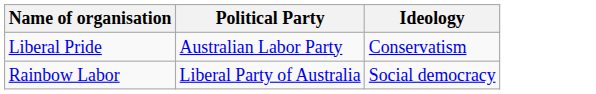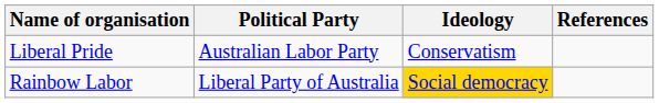+ column: References
Rainbow Labor | Ideology: no background -> gold background
